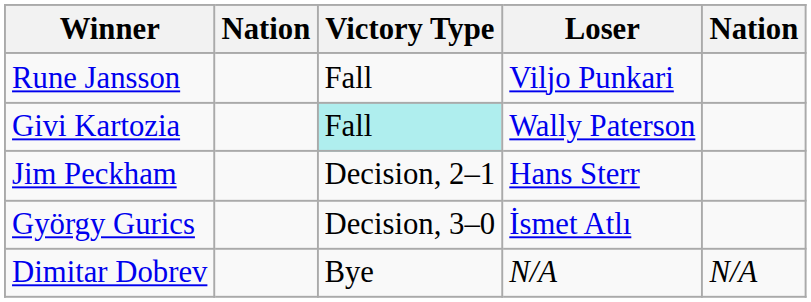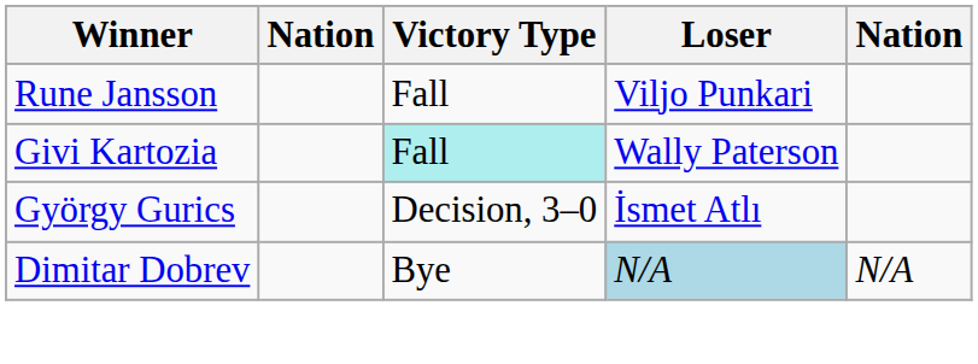- row: Jim Peckham | Decision, 2–1 | Hans Sterr
Dimitar Dobrev | Loser: no background -> lightblue background
